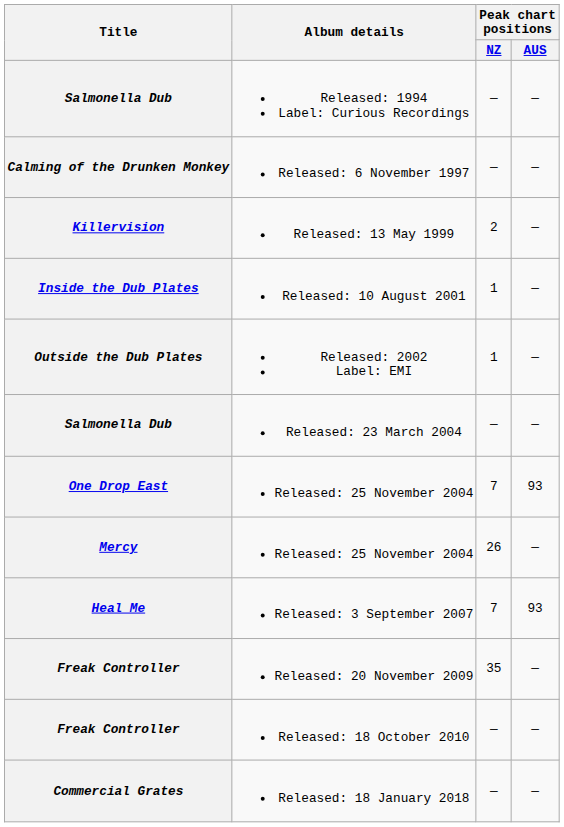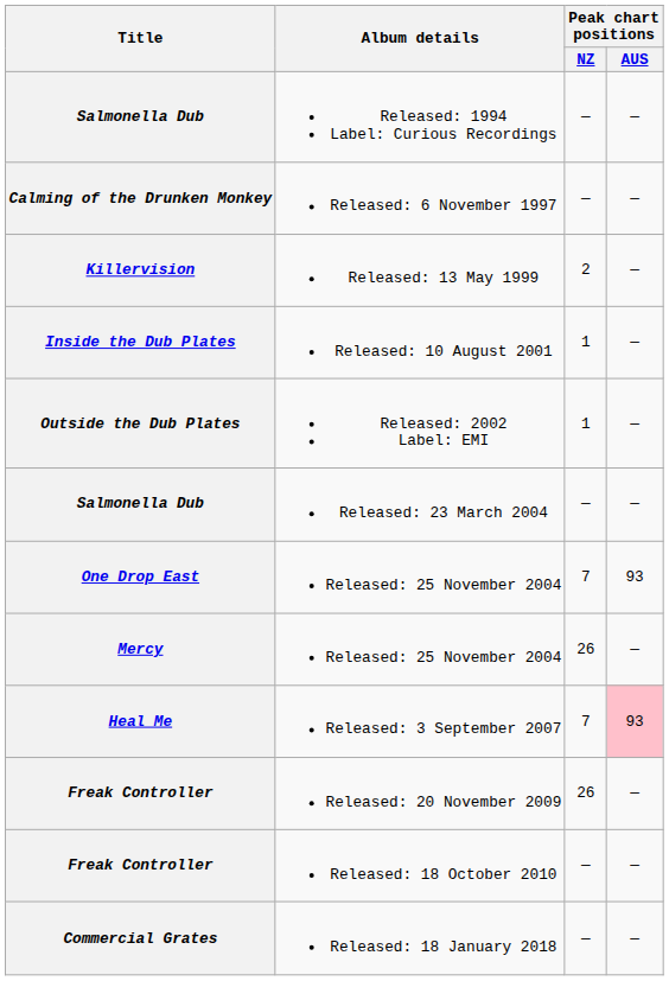Released: 3 September 2007 | Peak chart positions / AUS: no background -> pink background
Released: 20 November 2009 | Peak chart positions / NZ: 35 -> 26
